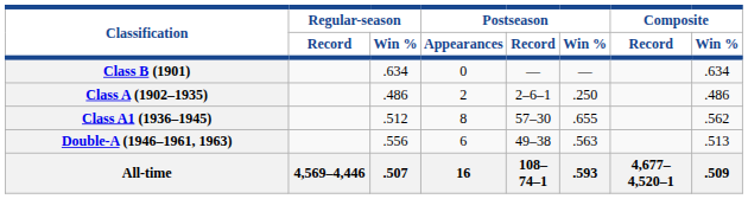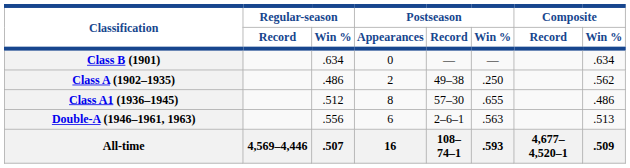Class A (1902–1935) | Postseason / Record: 2–6–1 -> 49–38
Class A (1902–1935) | Composite / Win %: .486 -> .562
Class A1 (1936–1945) | Composite / Win %: .562 -> .486
Double-A (1946–1961, 1963) | Postseason / Record: 49–38 -> 2–6–1
